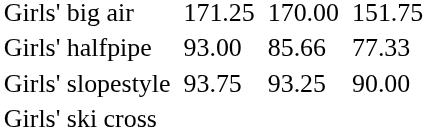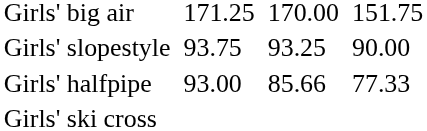rows swapped: Girls' halfpipe <-> Girls' slopestyle
